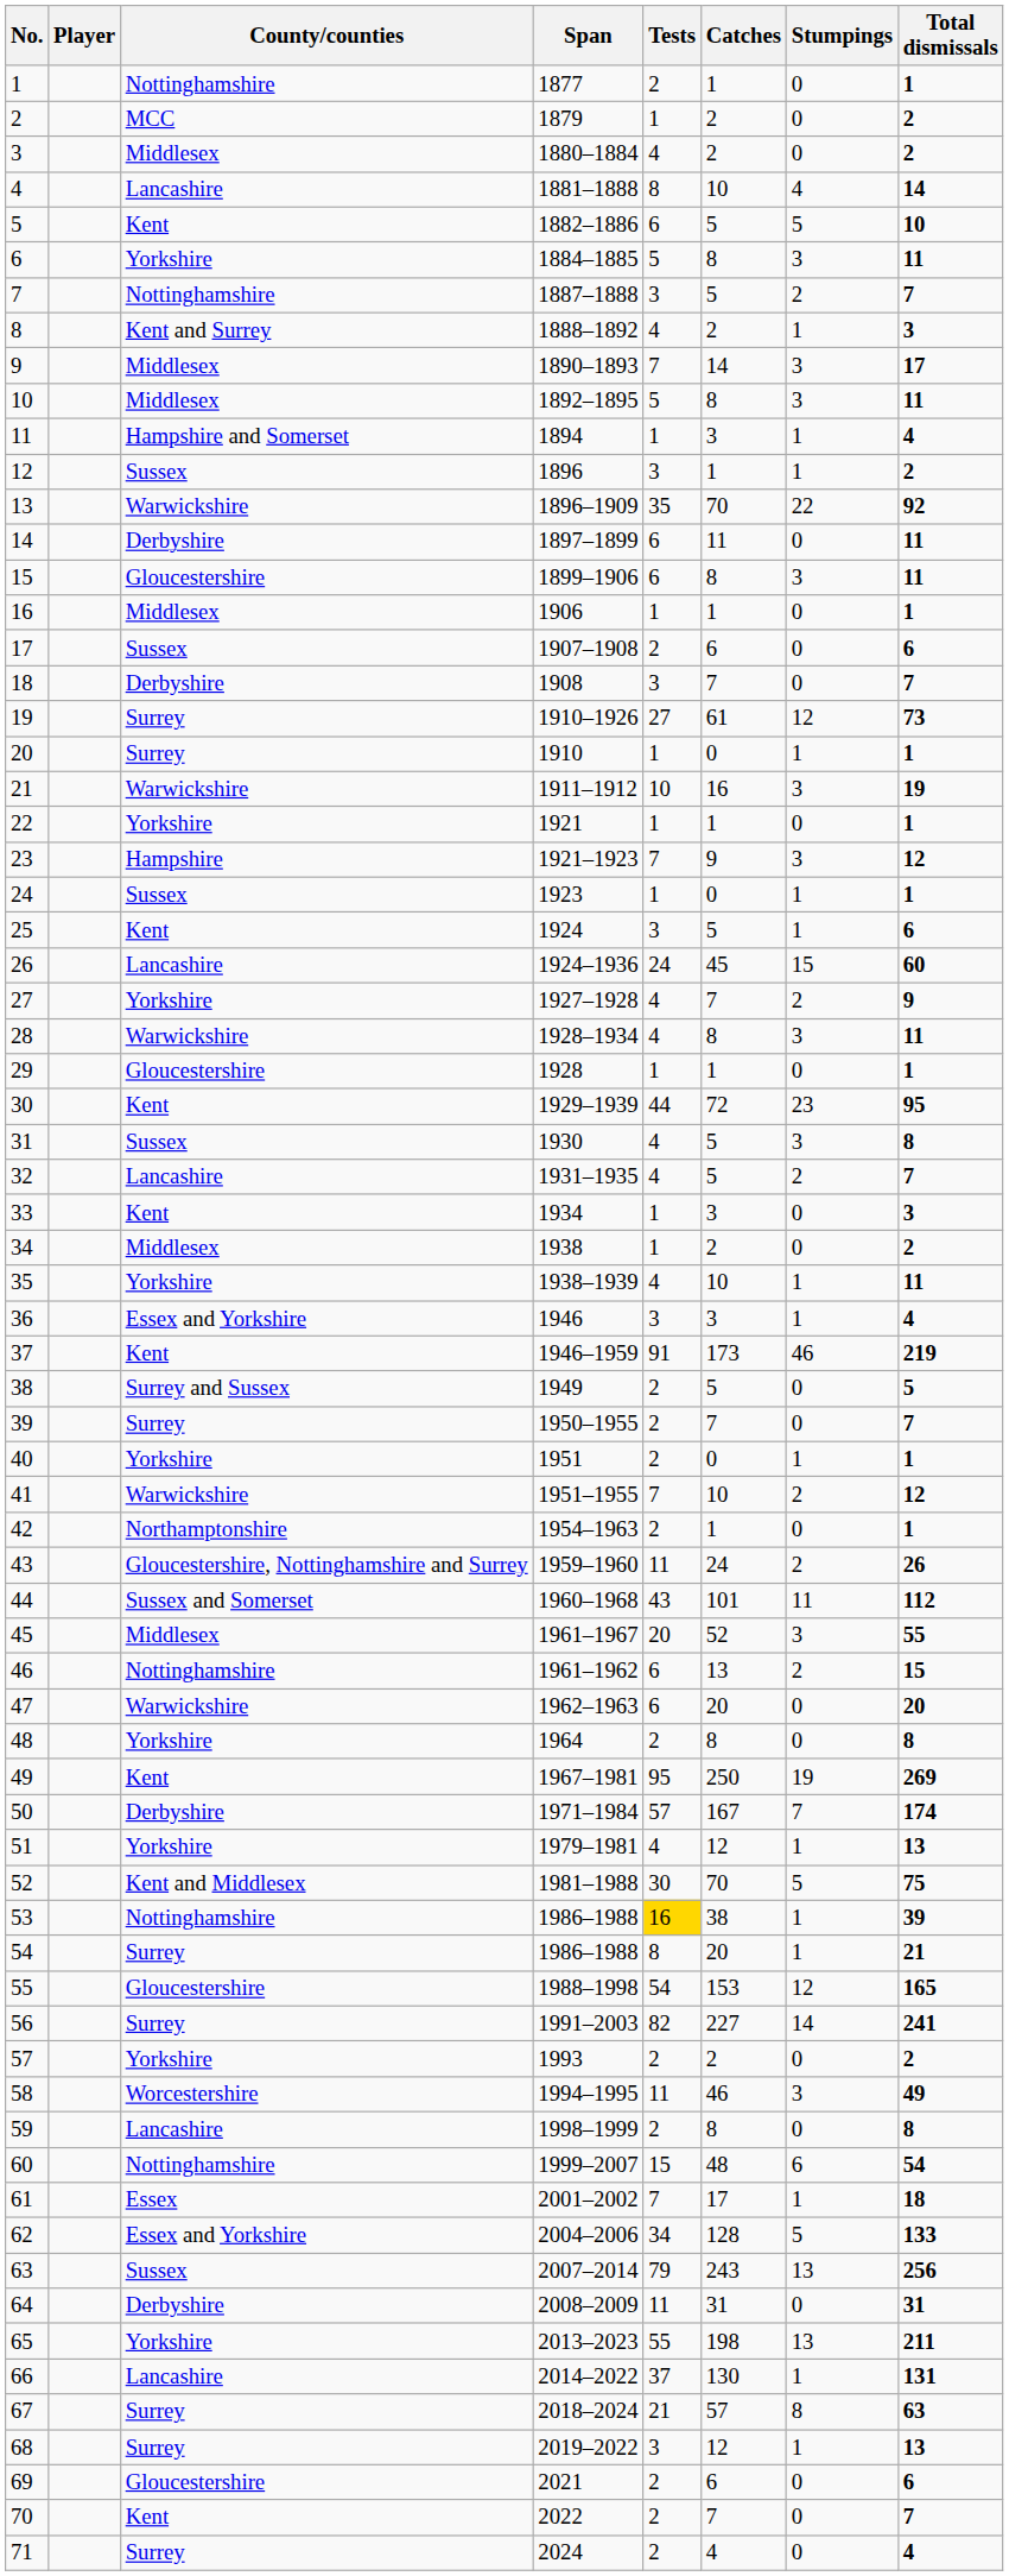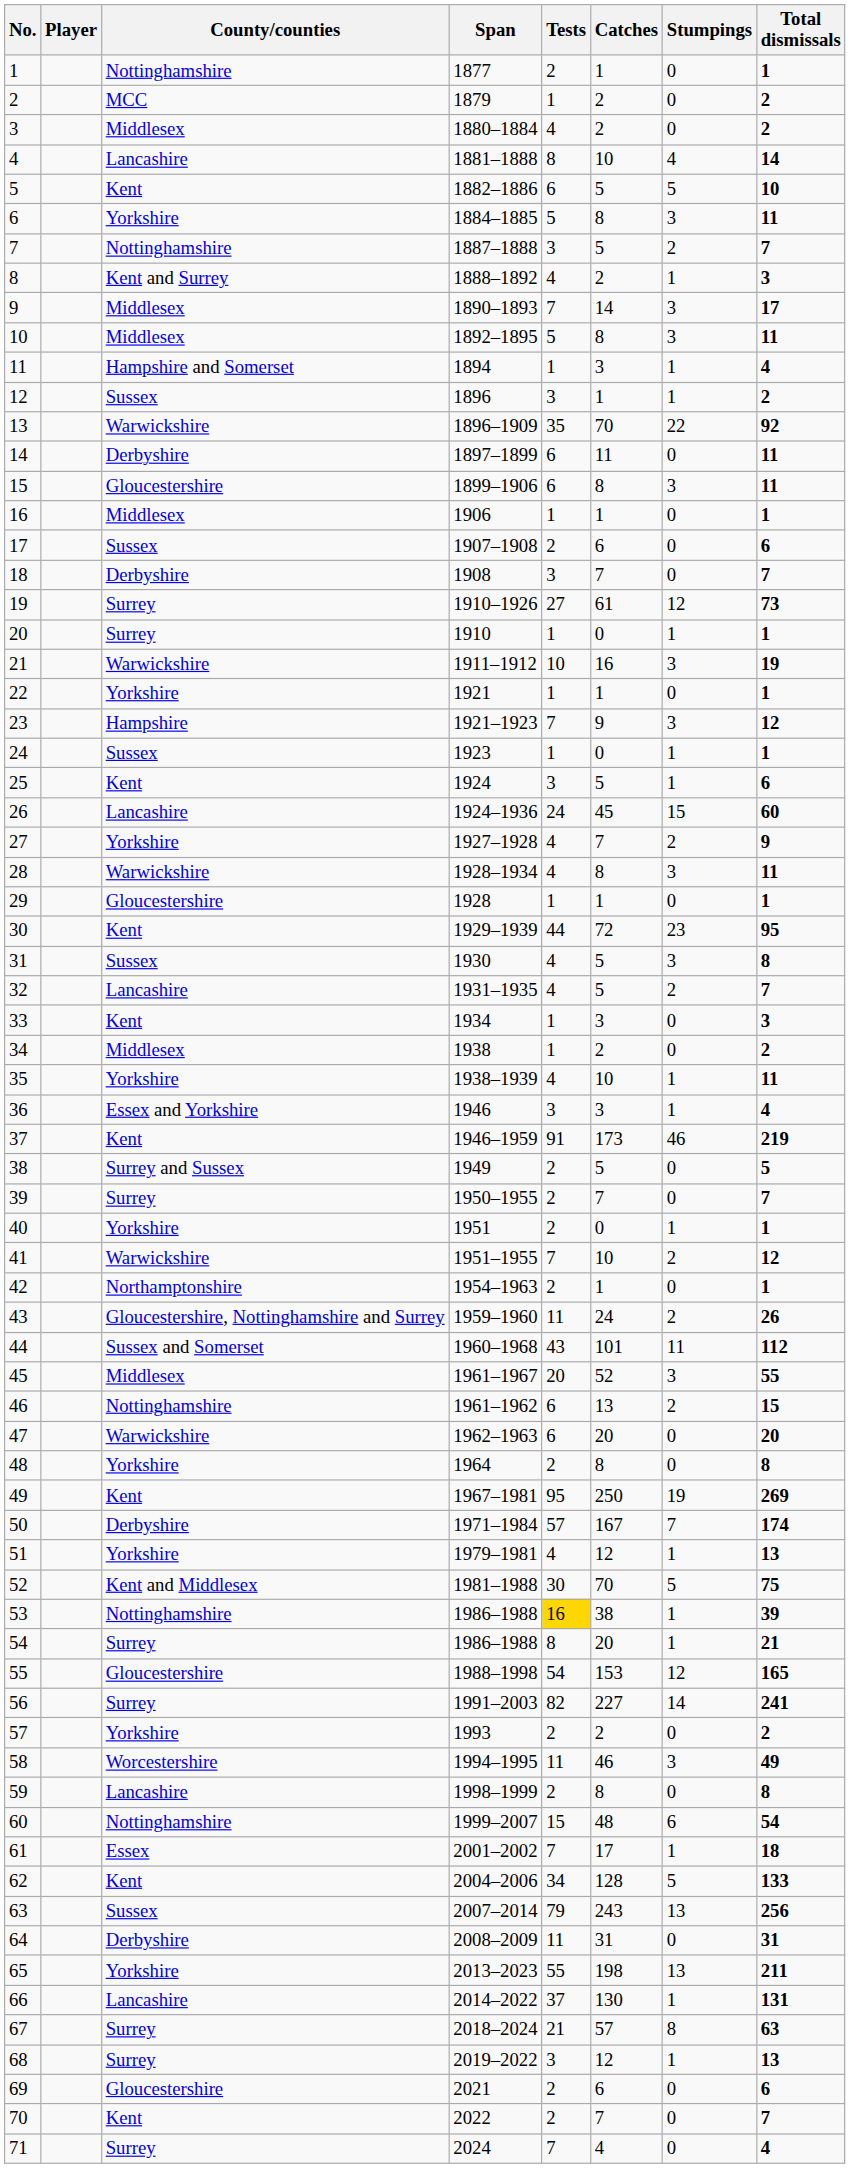62 | County/counties: Essex and Yorkshire -> Kent
71 | Tests: 2 -> 7
